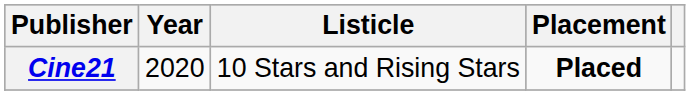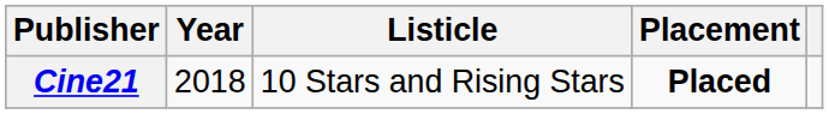Cine21 | Year: 2020 -> 2018
